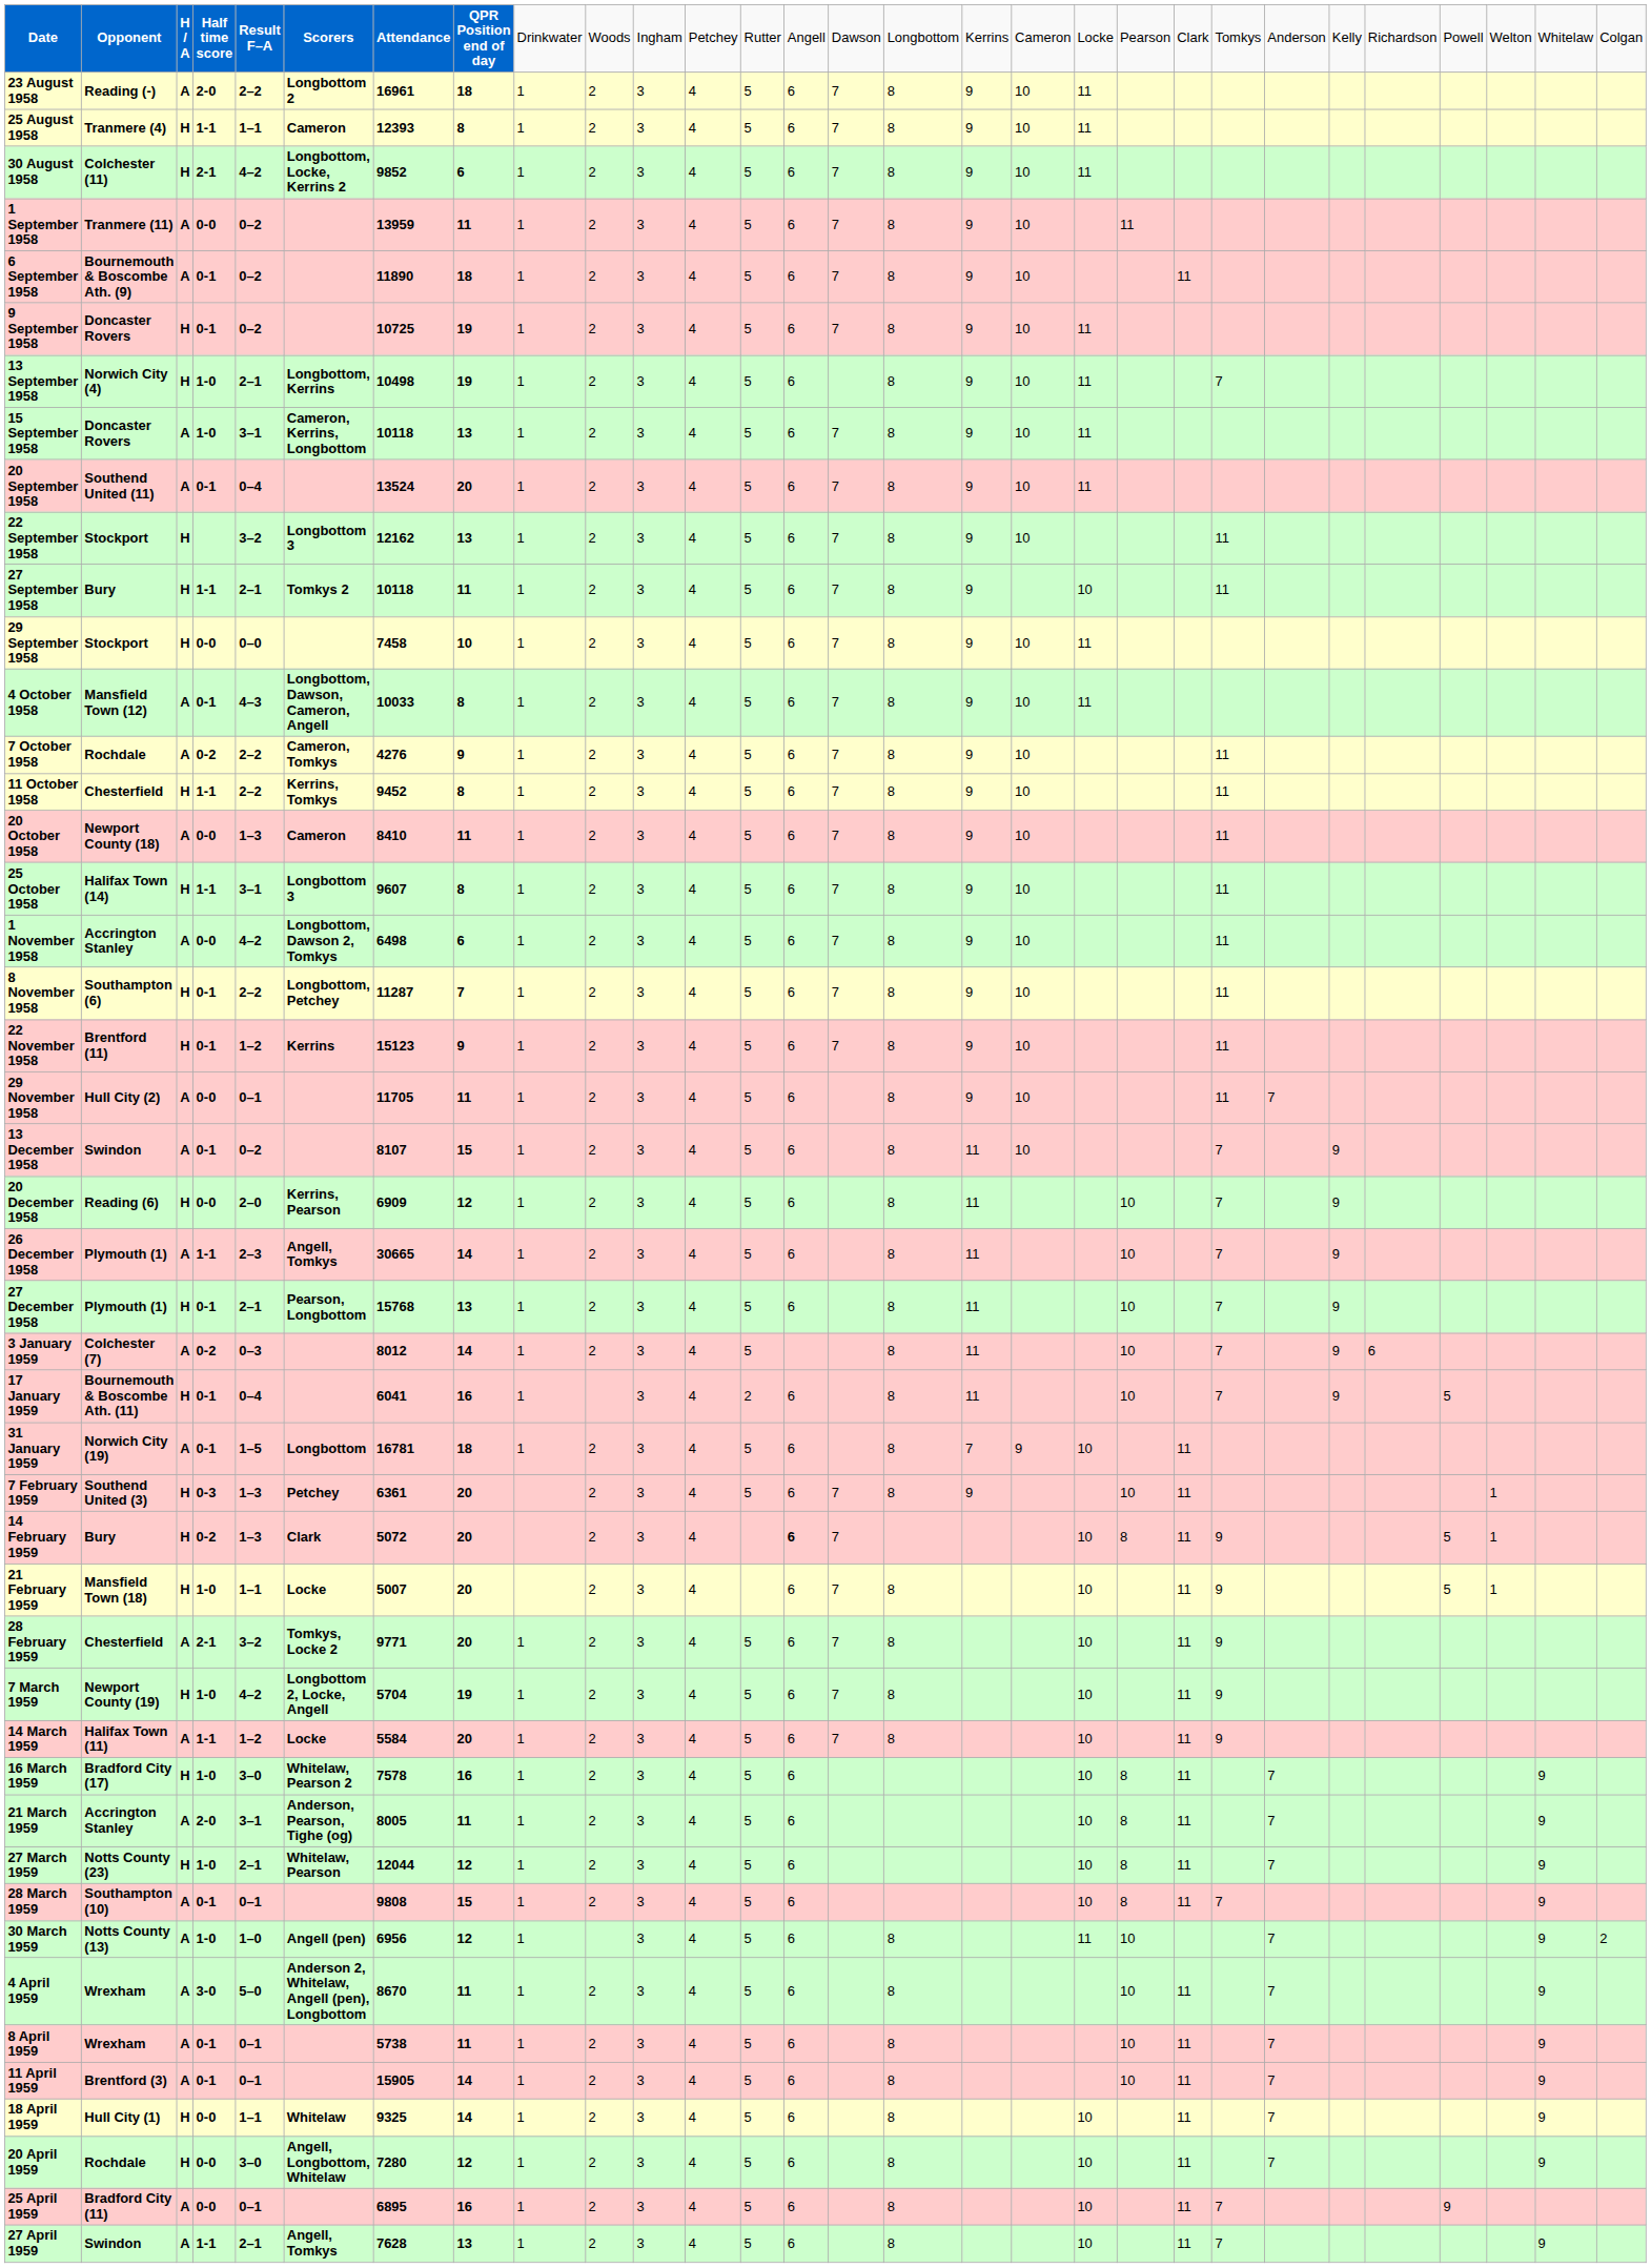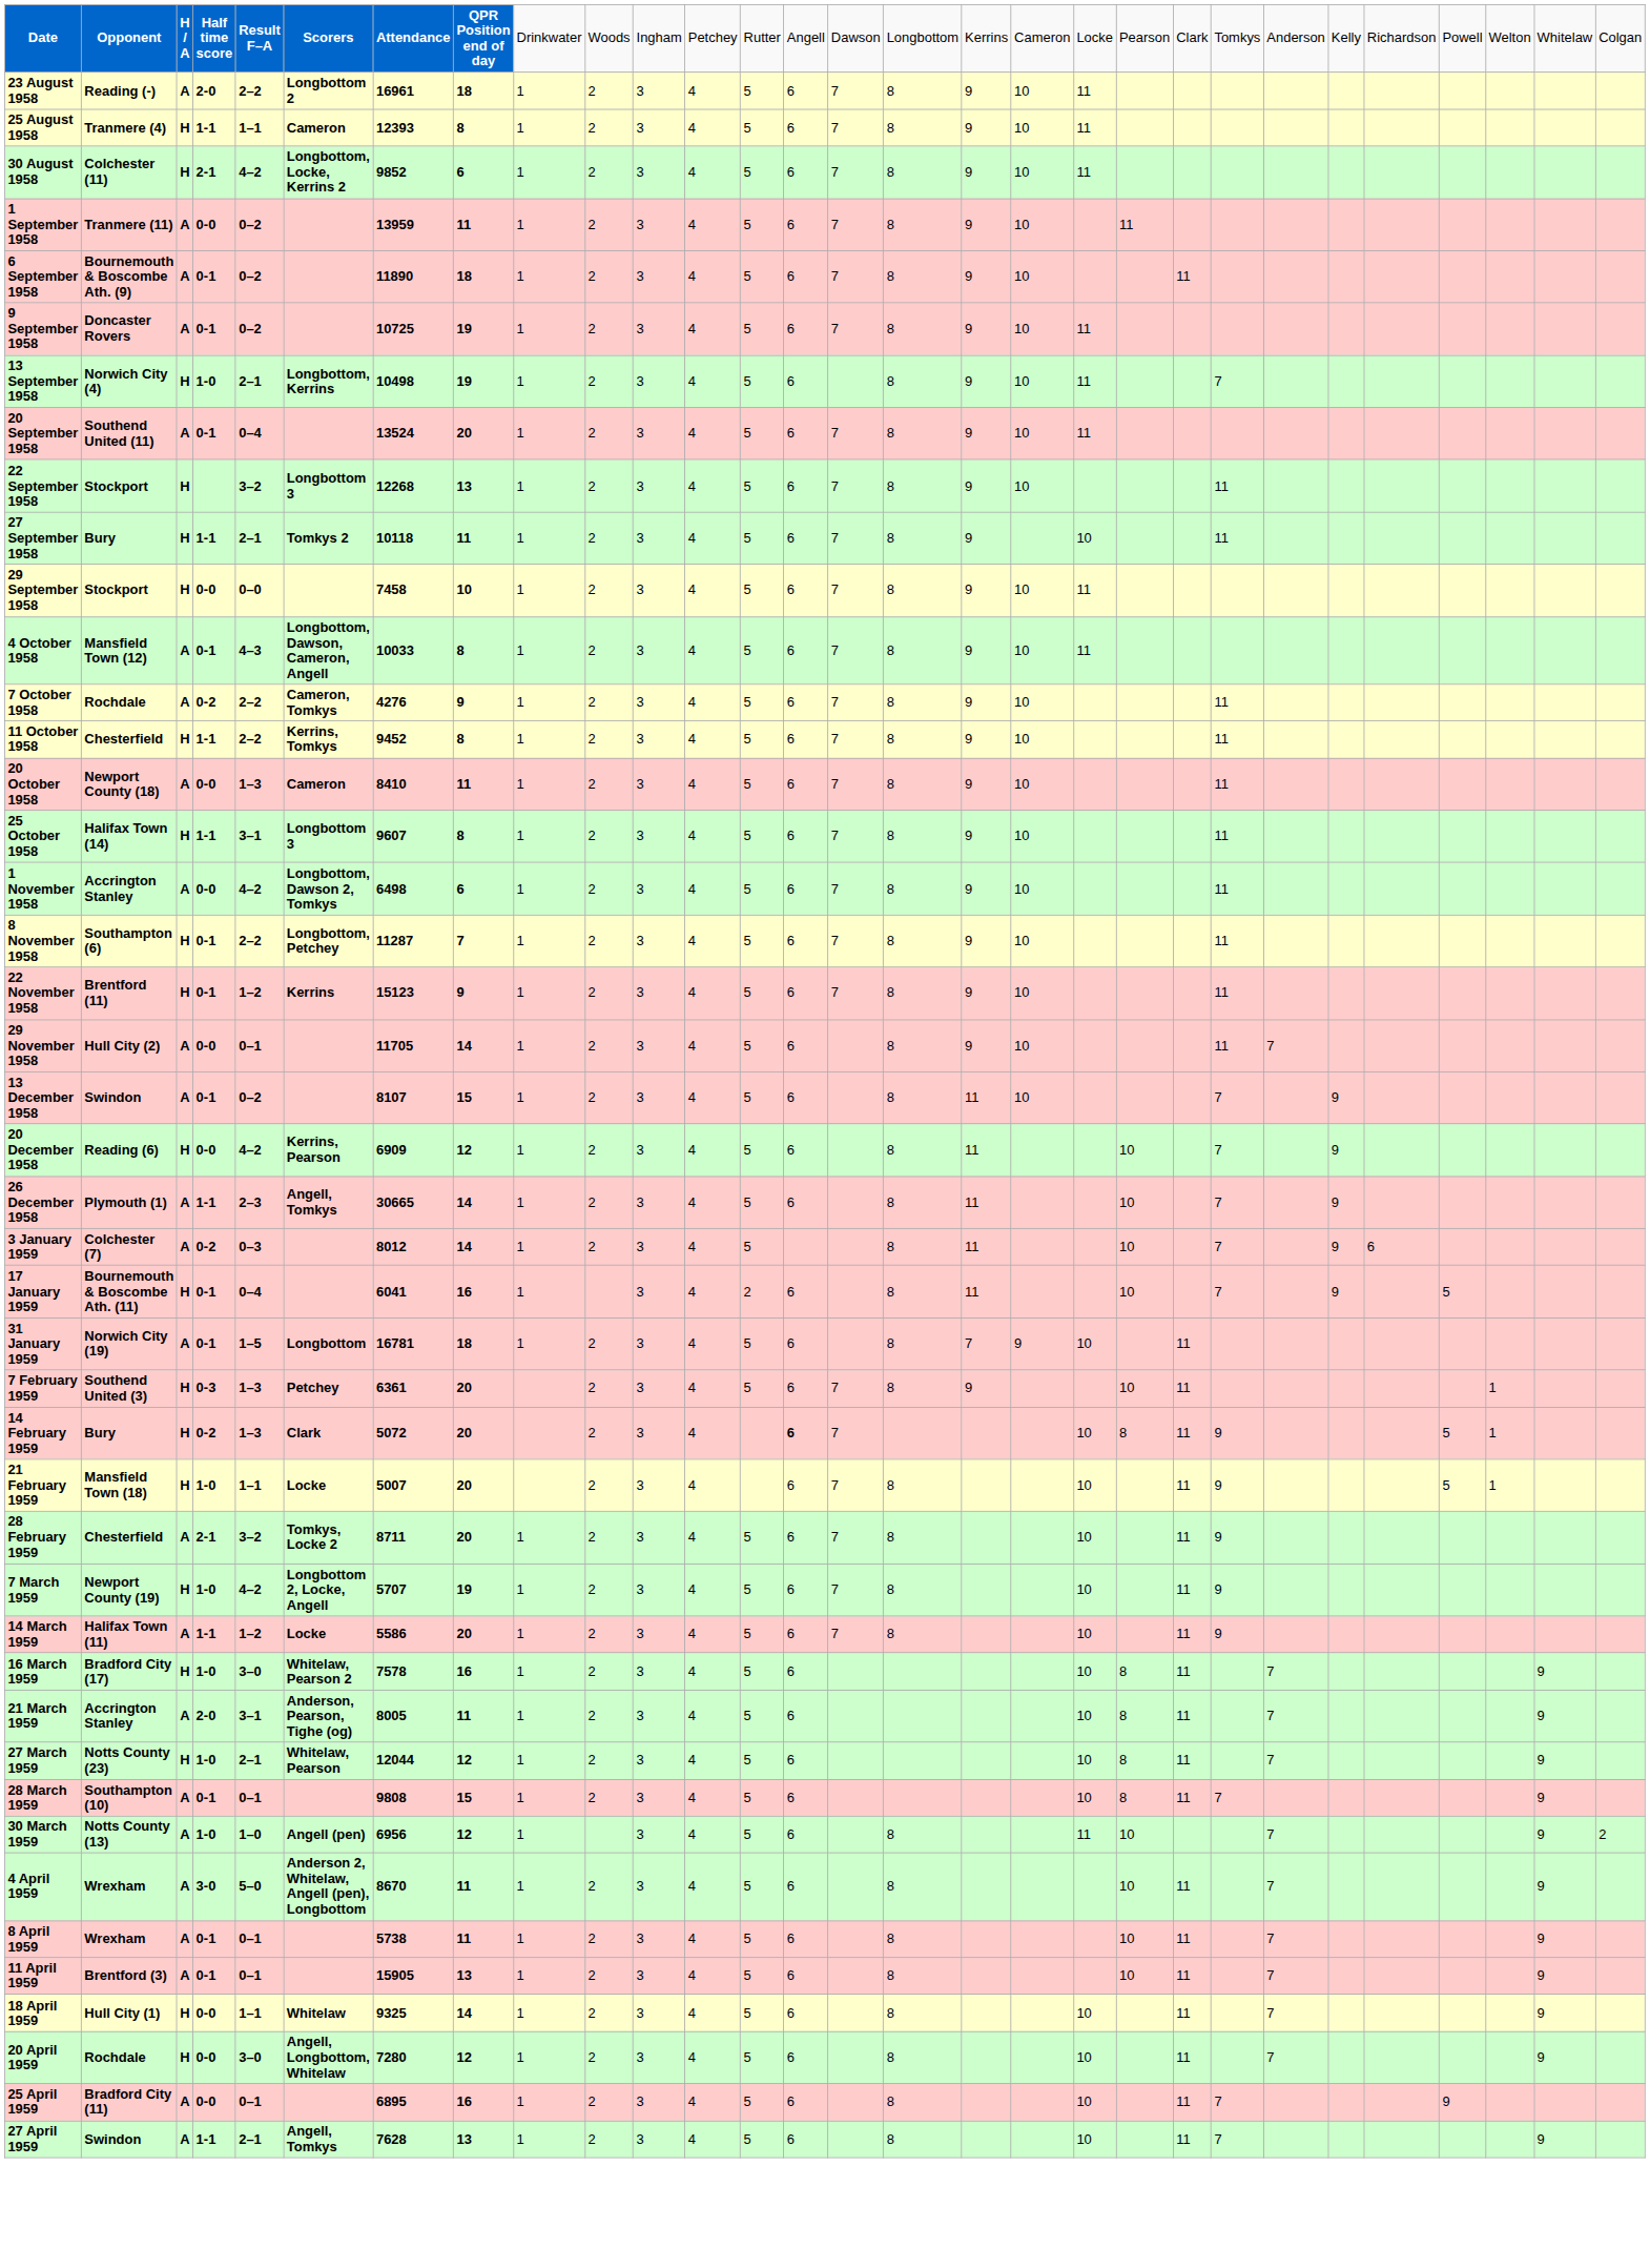9 September 1958 | column 3: H -> A
- row: 15 September 1958 | Doncaster Rovers | A | 1-0 | 3–1 | Cameron, Kerrins, Longbottom | 10118 | 13 | 1 | 2 | 3 | 4 | 5 | 6 | 7 | 8 | 9 | 10 | 11
22 September 1958 | column 7: 12162 -> 12268
29 November 1958 | column 8: 11 -> 14
20 December 1958 | column 5: 2–0 -> 4–2
- row: 27 December 1958 | Plymouth (1) | H | 0-1 | 2–1 | Pearson, Longbottom | 15768 | 13 | 1 | 2 | 3 | 4 | 5 | 6 | 8 | 11 | 10 | 7 | 9
28 February 1959 | column 7: 9771 -> 8711
7 March 1959 | column 7: 5704 -> 5707
14 March 1959 | column 7: 5584 -> 5586
11 April 1959 | column 8: 14 -> 13
